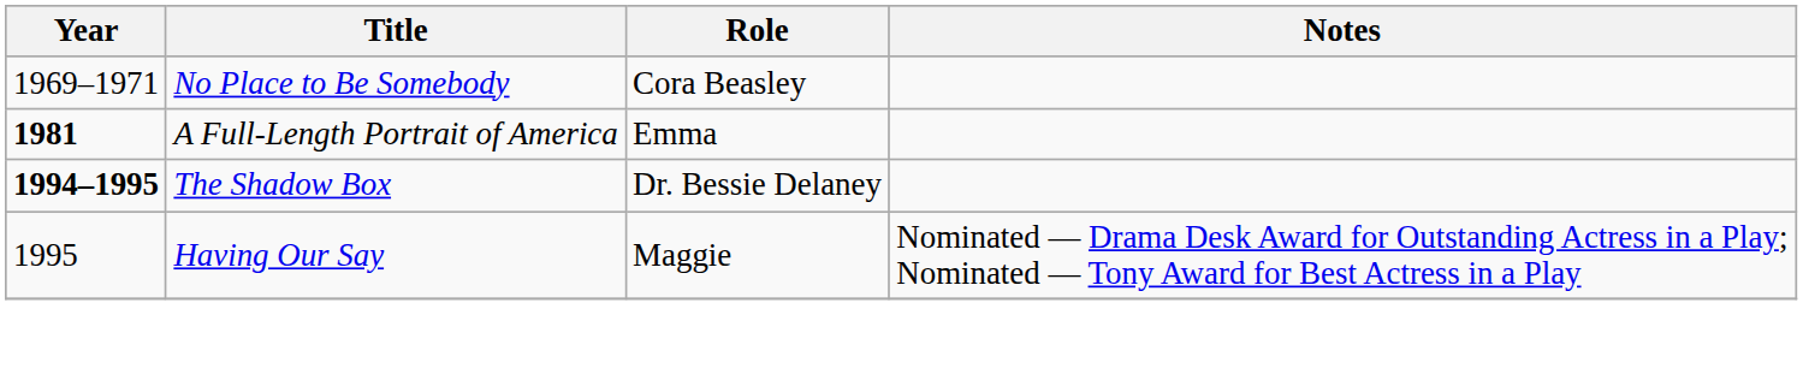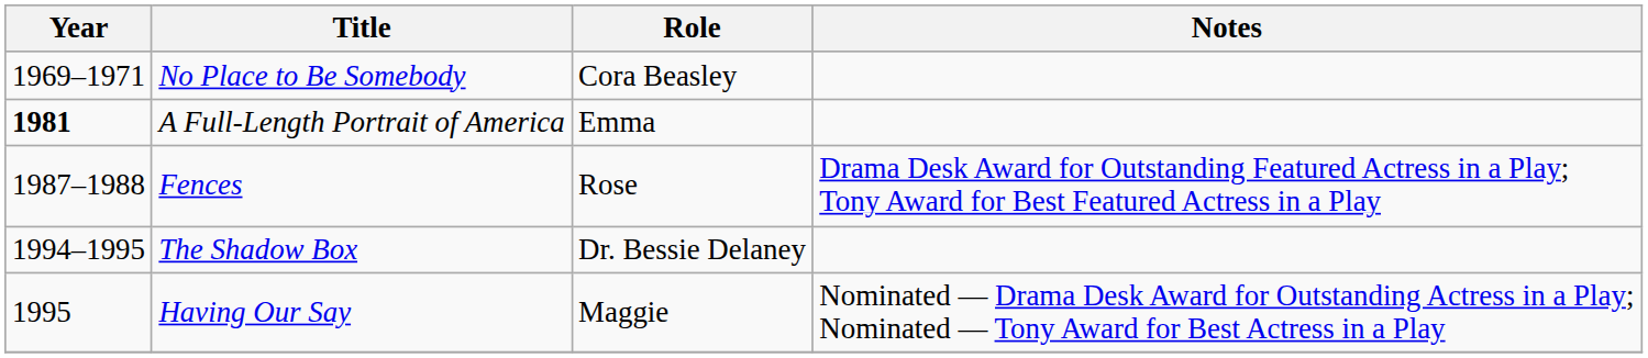+ row: 1987–1988 | Fences | Rose | Drama Desk Award for Outstanding Featured Actress in a Play; Tony Award for Best Featured Actress in a Play
The Shadow Box | Year: bold -> normal
